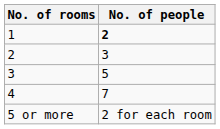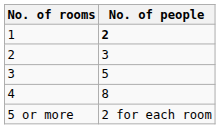4 | No. of people: 7 -> 8
